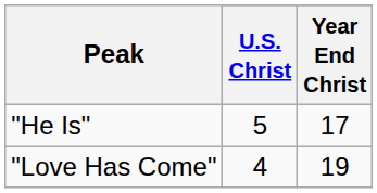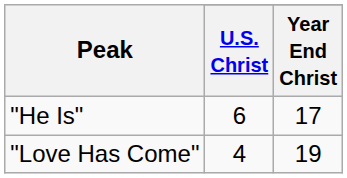"He Is" | U.S. Christ: 5 -> 6
